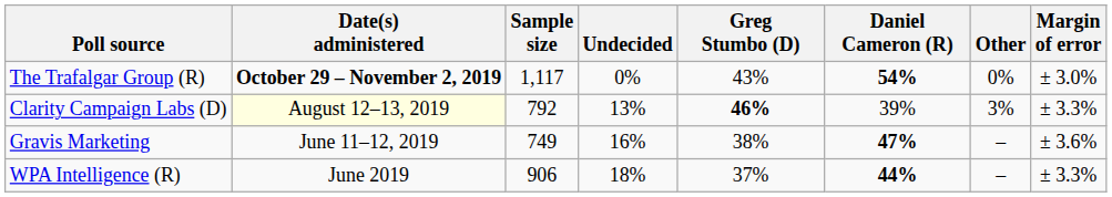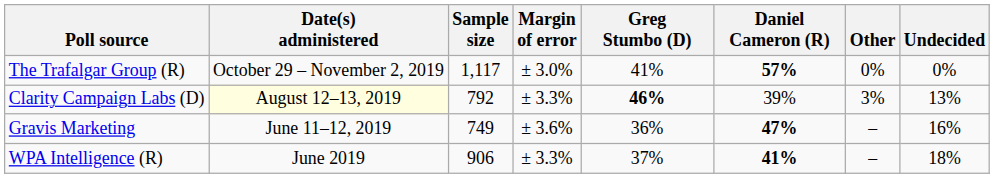columns swapped: Margin of error <-> Undecided
The Trafalgar Group (R) | Date(s) administered: bold -> normal
The Trafalgar Group (R) | Greg Stumbo (D): 43% -> 41%
The Trafalgar Group (R) | Daniel Cameron (R): 54% -> 57%
Gravis Marketing | Greg Stumbo (D): 38% -> 36%
WPA Intelligence (R) | Daniel Cameron (R): 44% -> 41%
